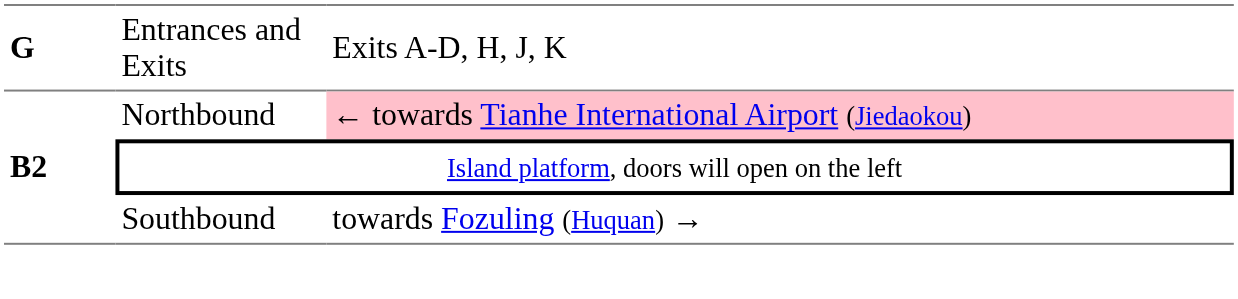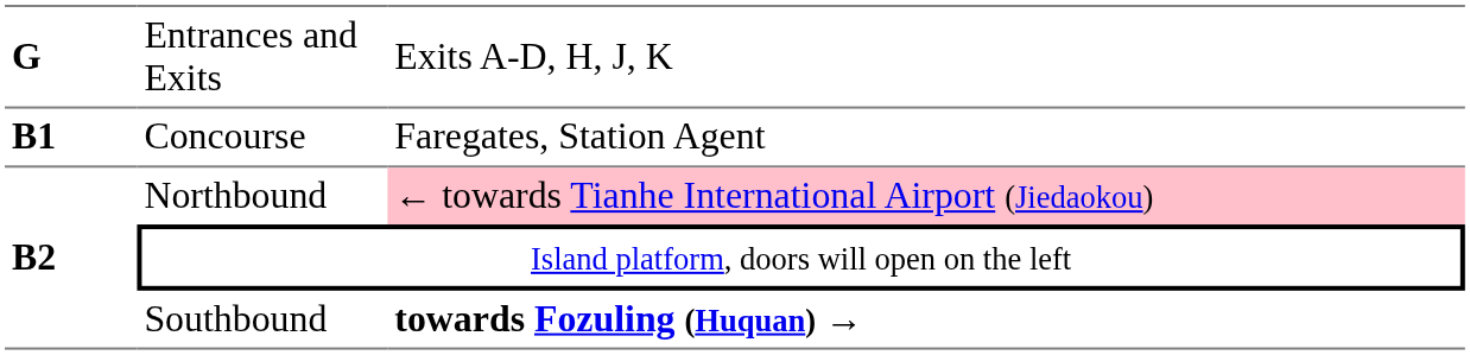+ row: B1 | Concourse | Faregates, Station Agent
Southbound | column 3: normal -> bold
